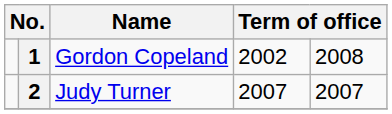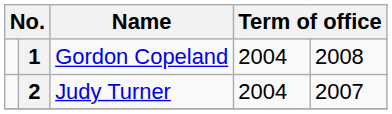1 | column 4: 2002 -> 2004
2 | column 4: 2007 -> 2004
